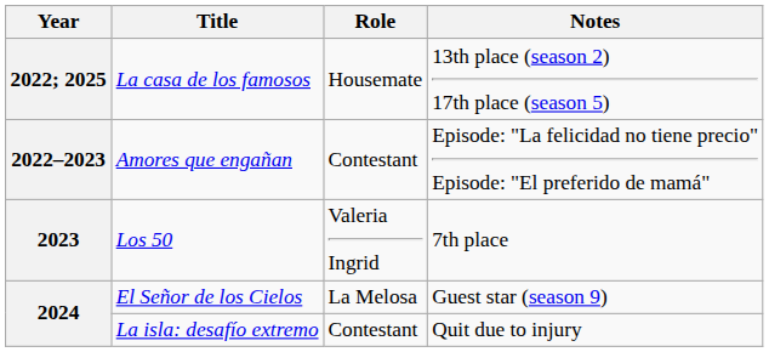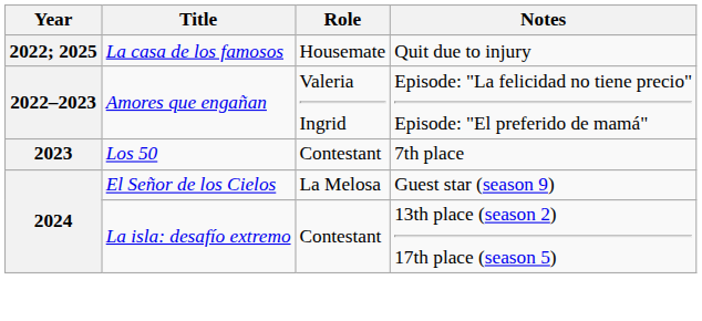La casa de los famosos | Notes: 13th place (season 2) 17th place (season 5) -> Quit due to injury
Amores que engañan | Role: Contestant -> Valeria Ingrid
Los 50 | Role: Valeria Ingrid -> Contestant
La isla: desafío extremo | Notes: Quit due to injury -> 13th place (season 2) 17th place (season 5)
